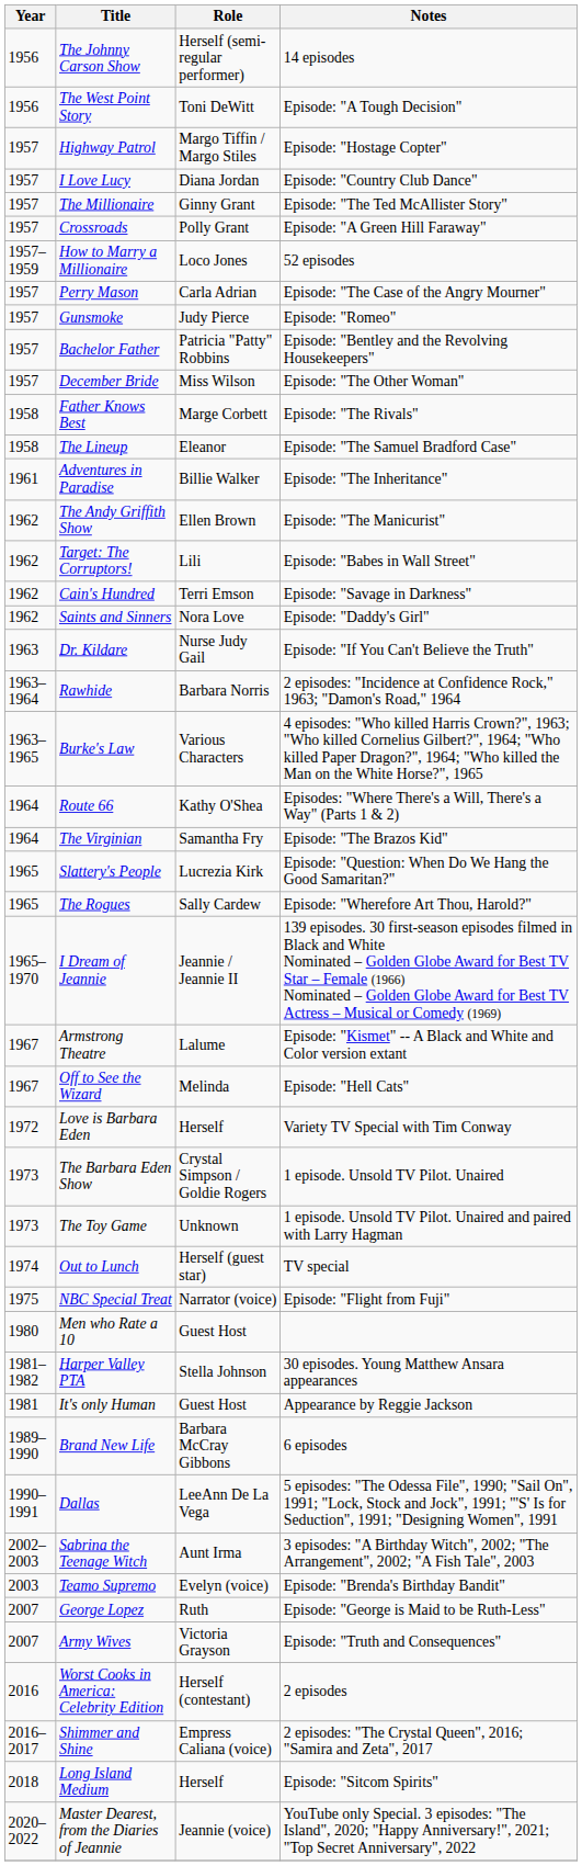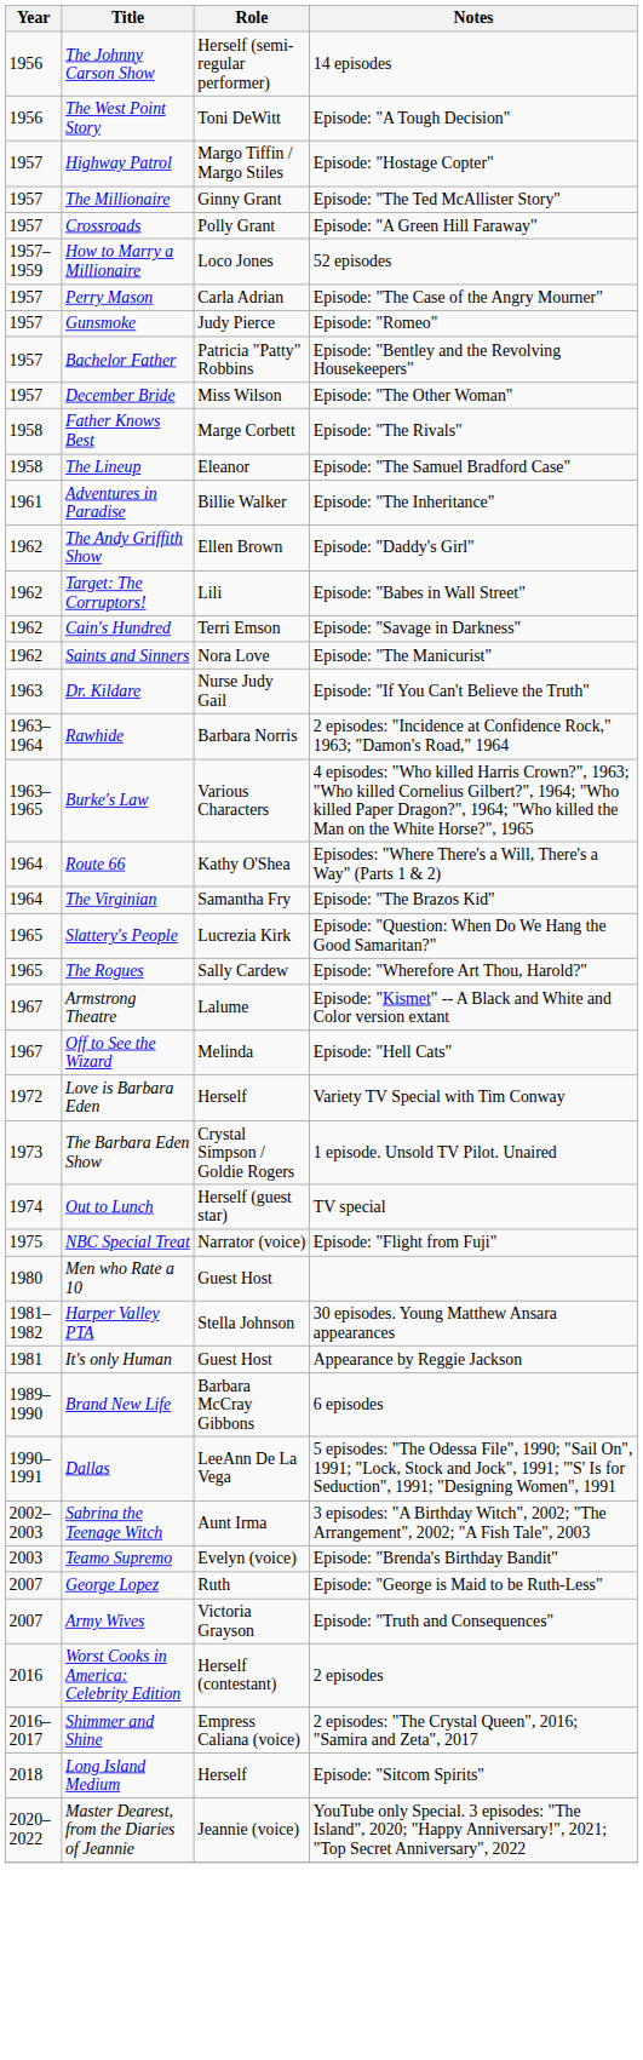- row: 1957 | I Love Lucy | Diana Jordan | Episode: "Country Club Dance"
The Andy Griffith Show | Notes: Episode: "The Manicurist" -> Episode: "Daddy's Girl"
Saints and Sinners | Notes: Episode: "Daddy's Girl" -> Episode: "The Manicurist"
- row: 1965–1970 | I Dream of Jeannie | Jeannie / Jeannie II | 139 episodes. 30 first-season episodes filmed in Black and White Nominated – Golden Globe Award for Best TV Star – Female (1966) Nominated – Golden Globe Award for Best TV Actress – Musical or Comedy (1969)
- row: 1973 | The Toy Game | Unknown | 1 episode. Unsold TV Pilot. Unaired and paired with Larry Hagman
